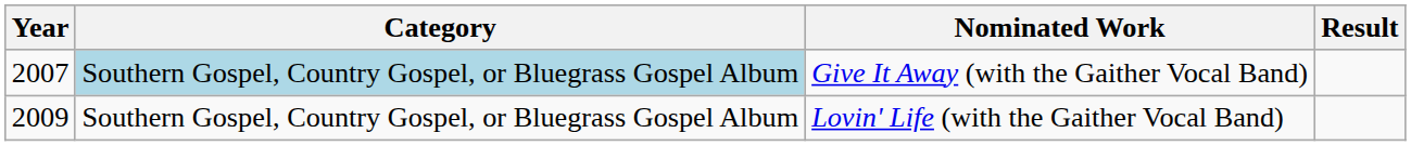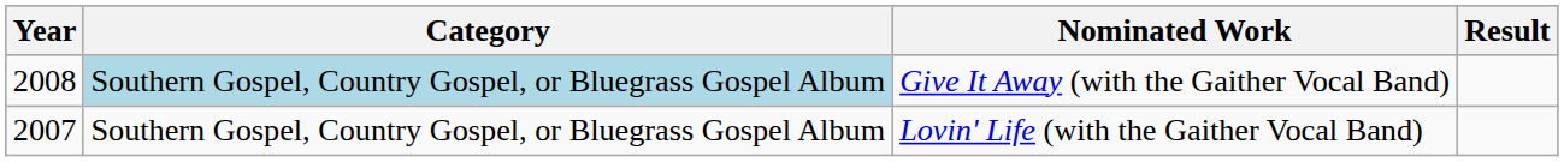Give It Away (with the Gaither Vocal Band) | Year: 2007 -> 2008
Lovin' Life (with the Gaither Vocal Band) | Year: 2009 -> 2007
